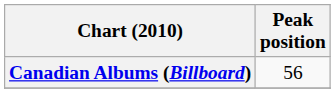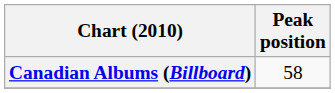Canadian Albums (Billboard) | Peak position: 56 -> 58
